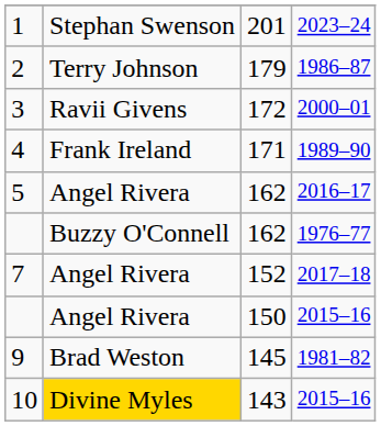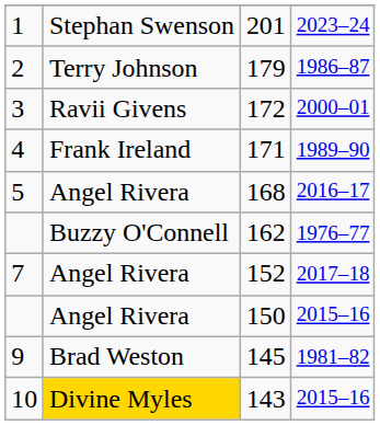5 | column 3: 162 -> 168
